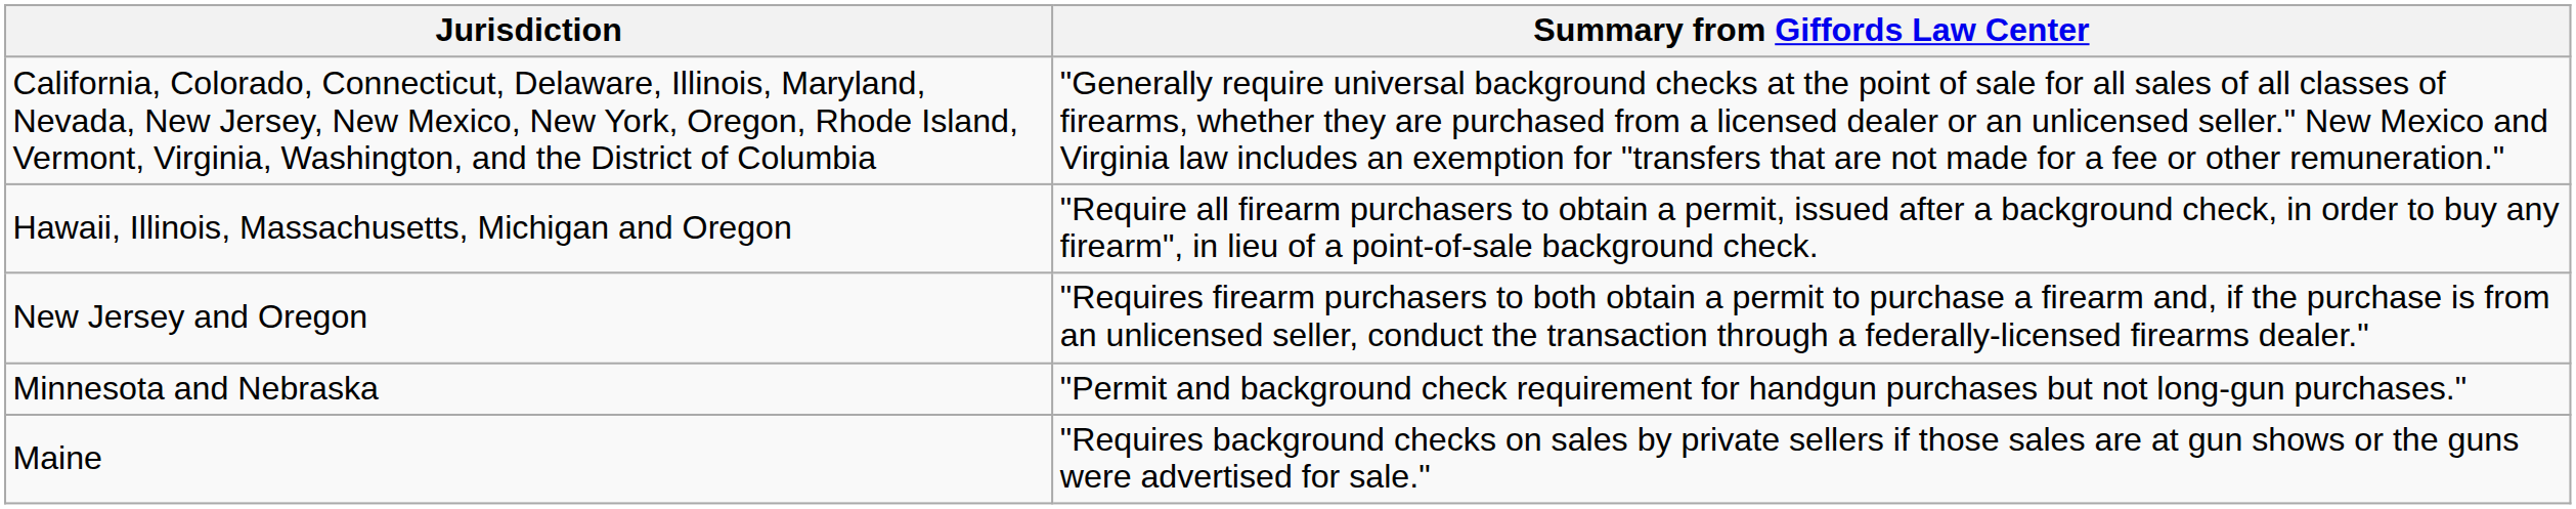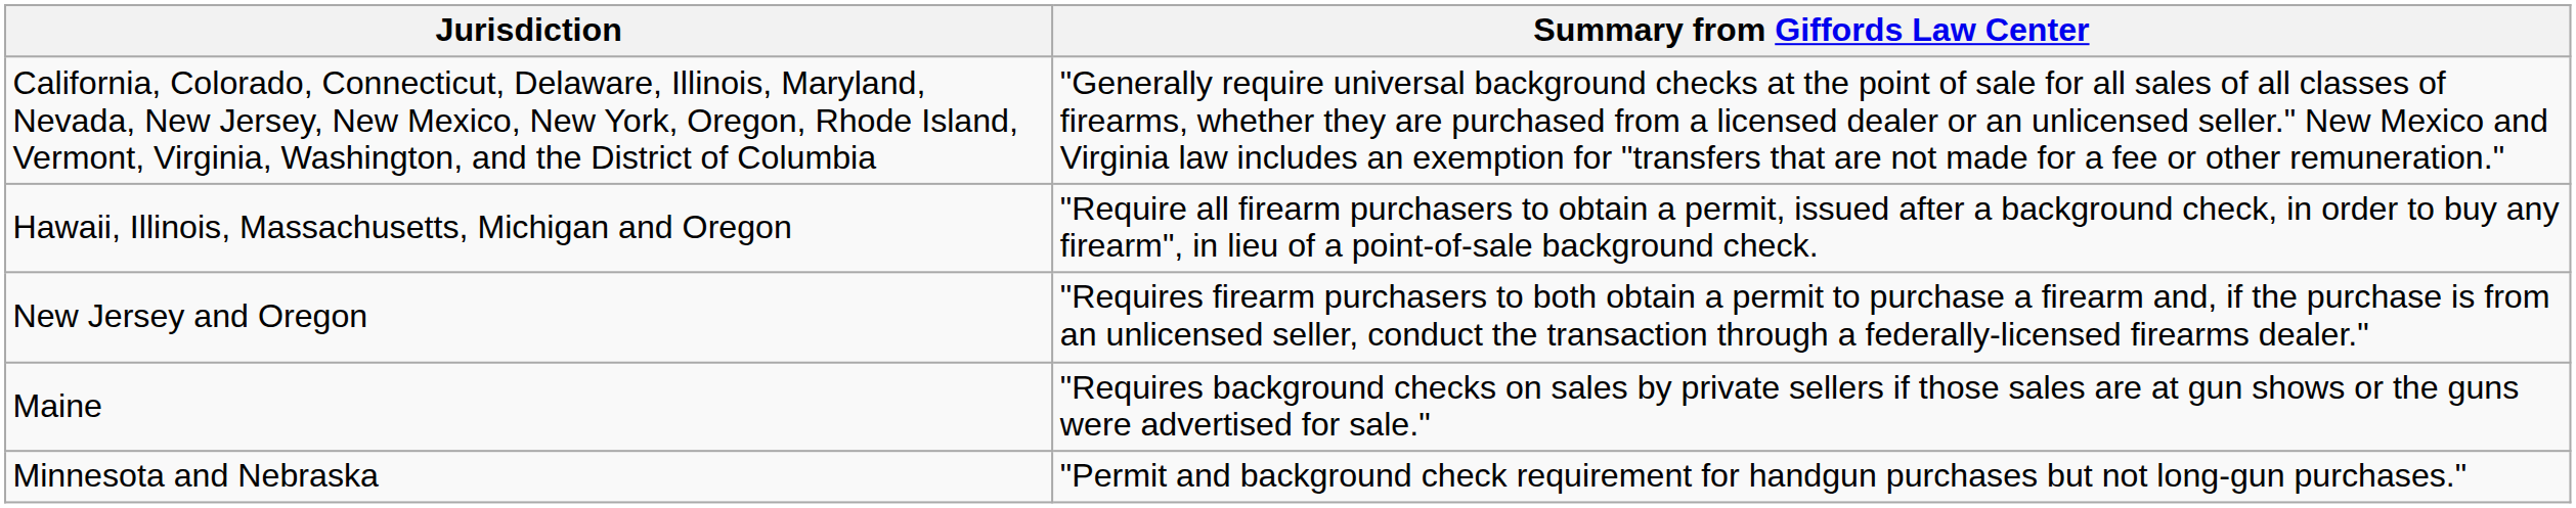rows swapped: Minnesota and Nebraska <-> Maine
